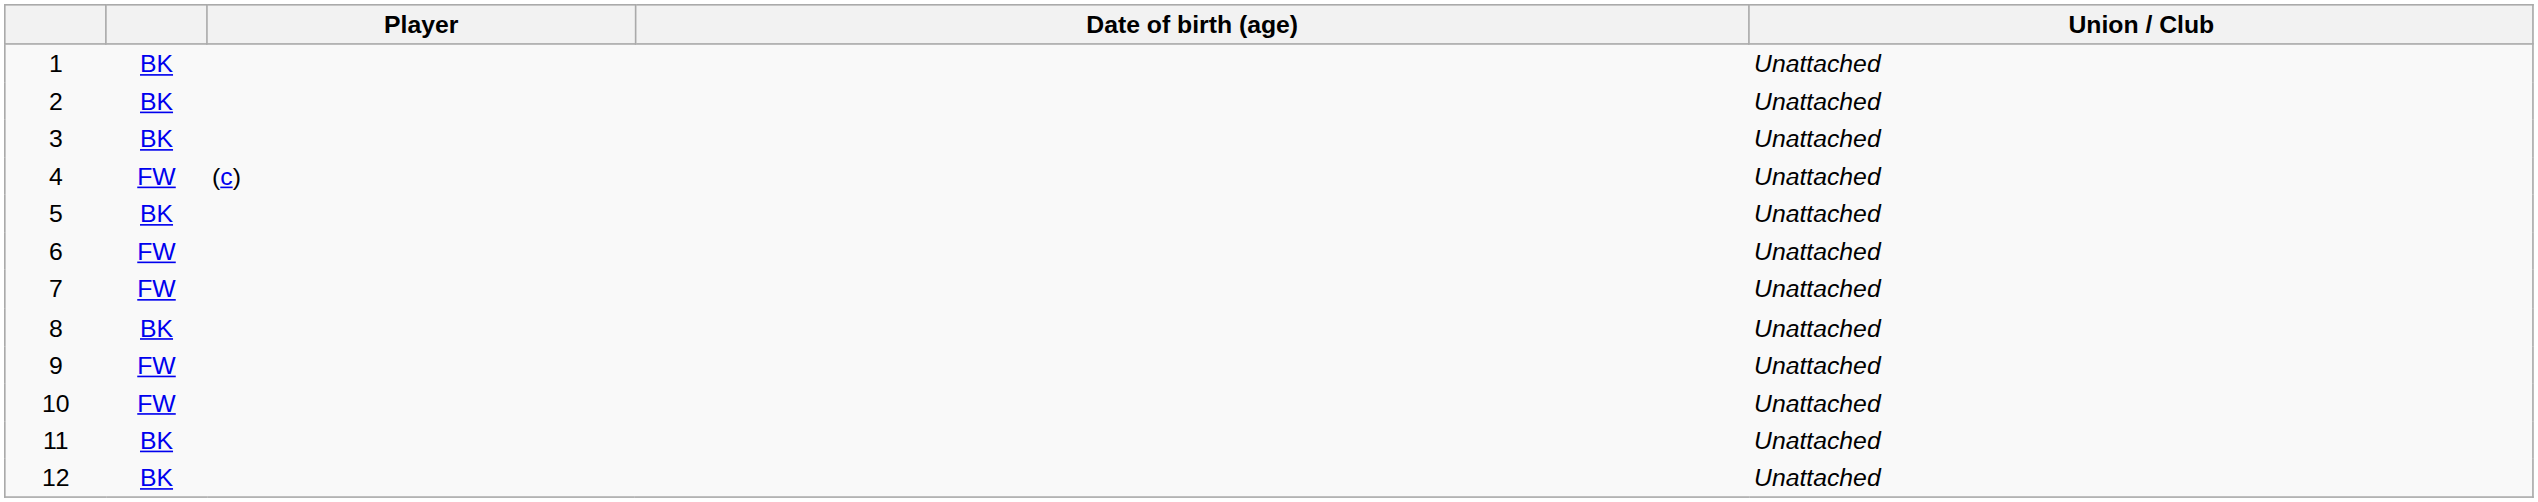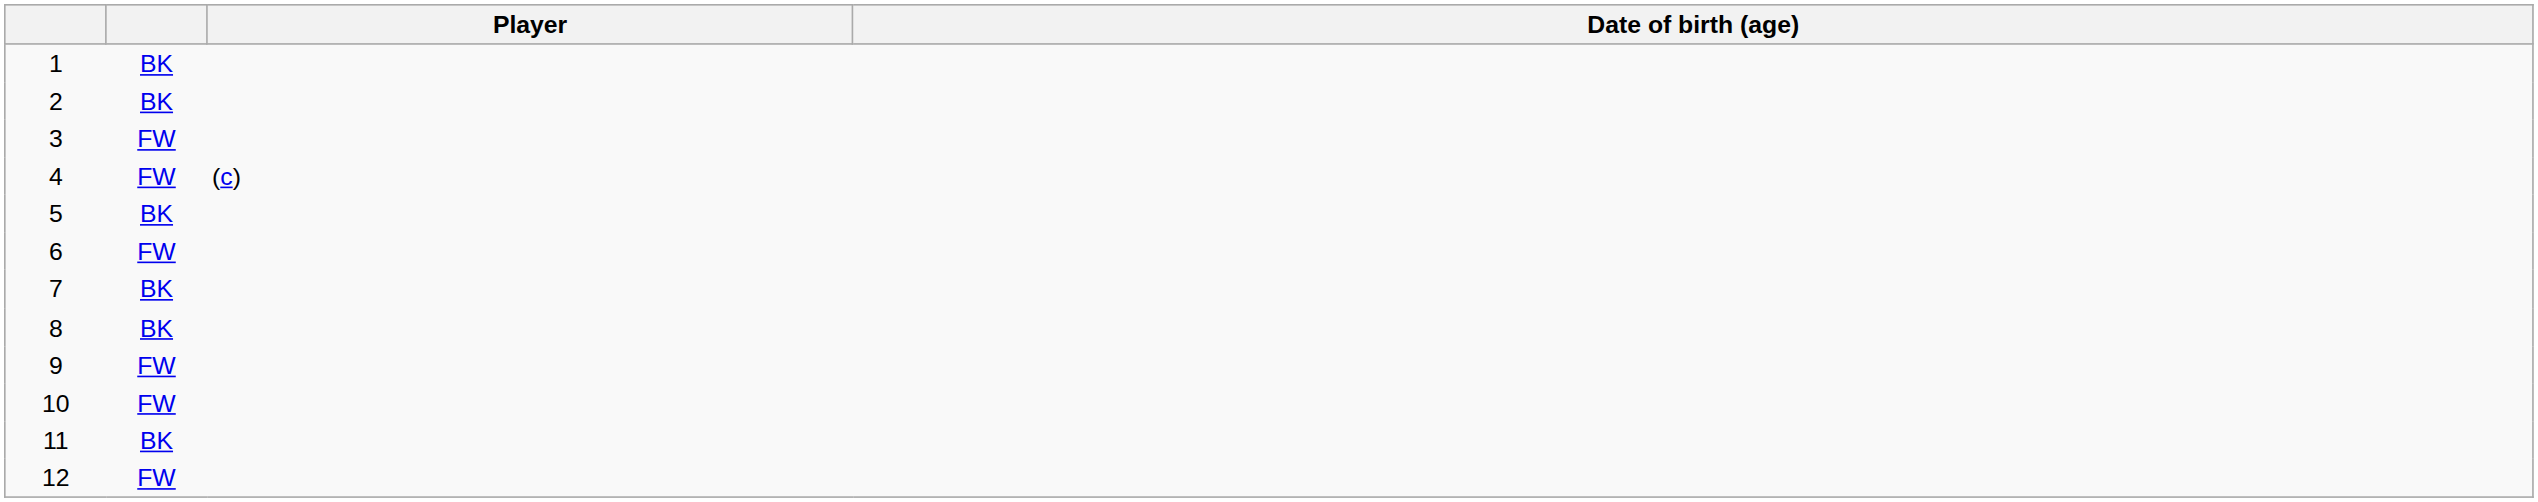- column: Union / Club | Unattached | Unattached | Unattached | Unattached | Unattached | Unattached | Unattached | Unattached | Unattached | Unattached | Unattached | Unattached
3 | column 2: BK -> FW
7 | column 2: FW -> BK
12 | column 2: BK -> FW
